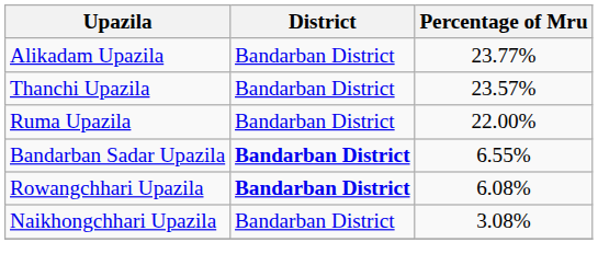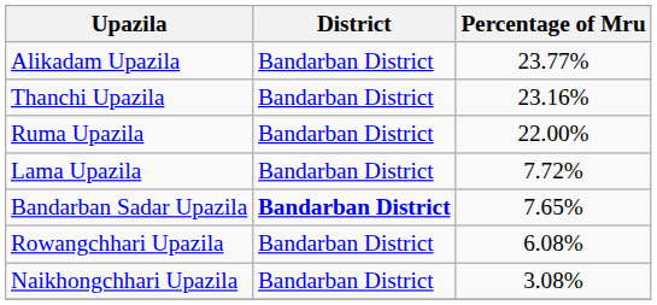Thanchi Upazila | Percentage of Mru: 23.57% -> 23.16%
+ row: Lama Upazila | Bandarban District | 7.72%
Bandarban Sadar Upazila | Percentage of Mru: 6.55% -> 7.65%
Rowangchhari Upazila | District: bold -> normal
